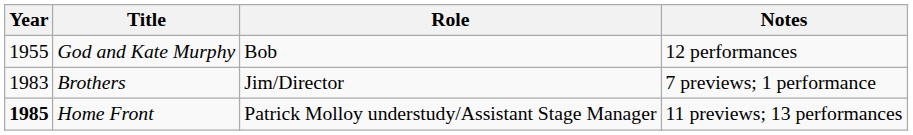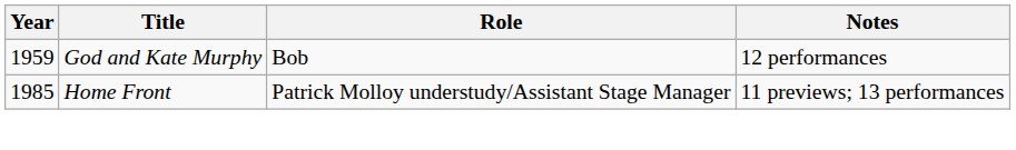God and Kate Murphy | Year: 1955 -> 1959
- row: 1983 | Brothers | Jim/Director | 7 previews; 1 performance
Home Front | Year: bold -> normal
